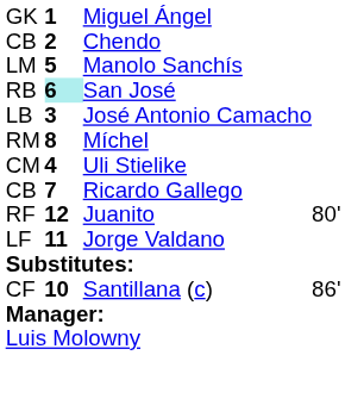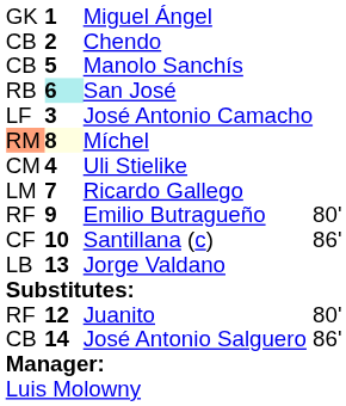Manolo Sanchís | column 1: LM -> CB
José Antonio Camacho | column 1: LB -> LF
Míchel | column 1: no background -> lightsalmon background
Míchel | column 2: no background -> lightyellow background
Ricardo Gallego | column 1: CB -> LM
+ row: RF | 9 | Emilio Butragueño | 80'
rows swapped: Santillana (c) <-> Juanito
Jorge Valdano | column 1: LF -> LB
Jorge Valdano | column 2: 11 -> 13
+ row: CB | 14 | José Antonio Salguero | 86'
